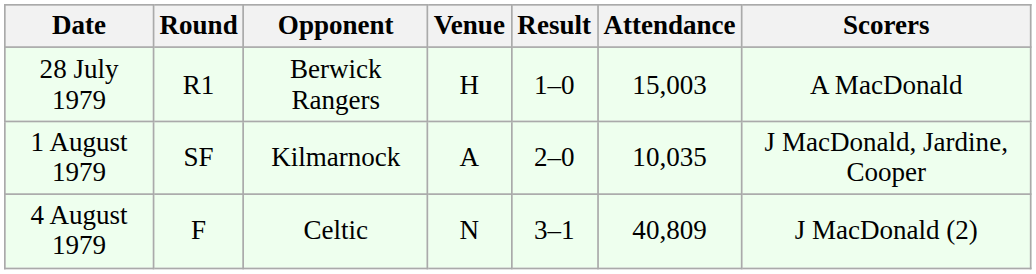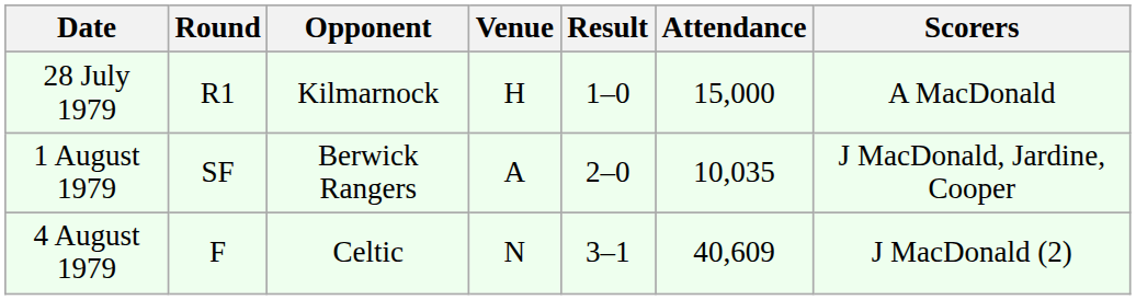28 July 1979 | Opponent: Berwick Rangers -> Kilmarnock
28 July 1979 | Attendance: 15,003 -> 15,000
1 August 1979 | Opponent: Kilmarnock -> Berwick Rangers
4 August 1979 | Attendance: 40,809 -> 40,609
